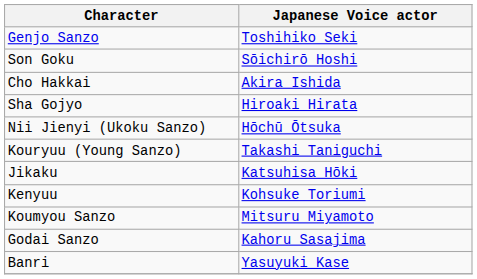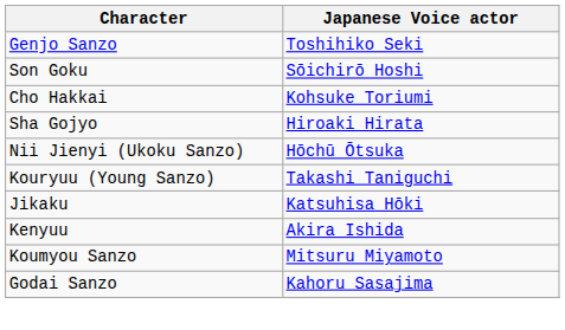Cho Hakkai | Japanese Voice actor: Akira Ishida -> Kohsuke Toriumi
Kenyuu | Japanese Voice actor: Kohsuke Toriumi -> Akira Ishida
- row: Banri | Yasuyuki Kase
